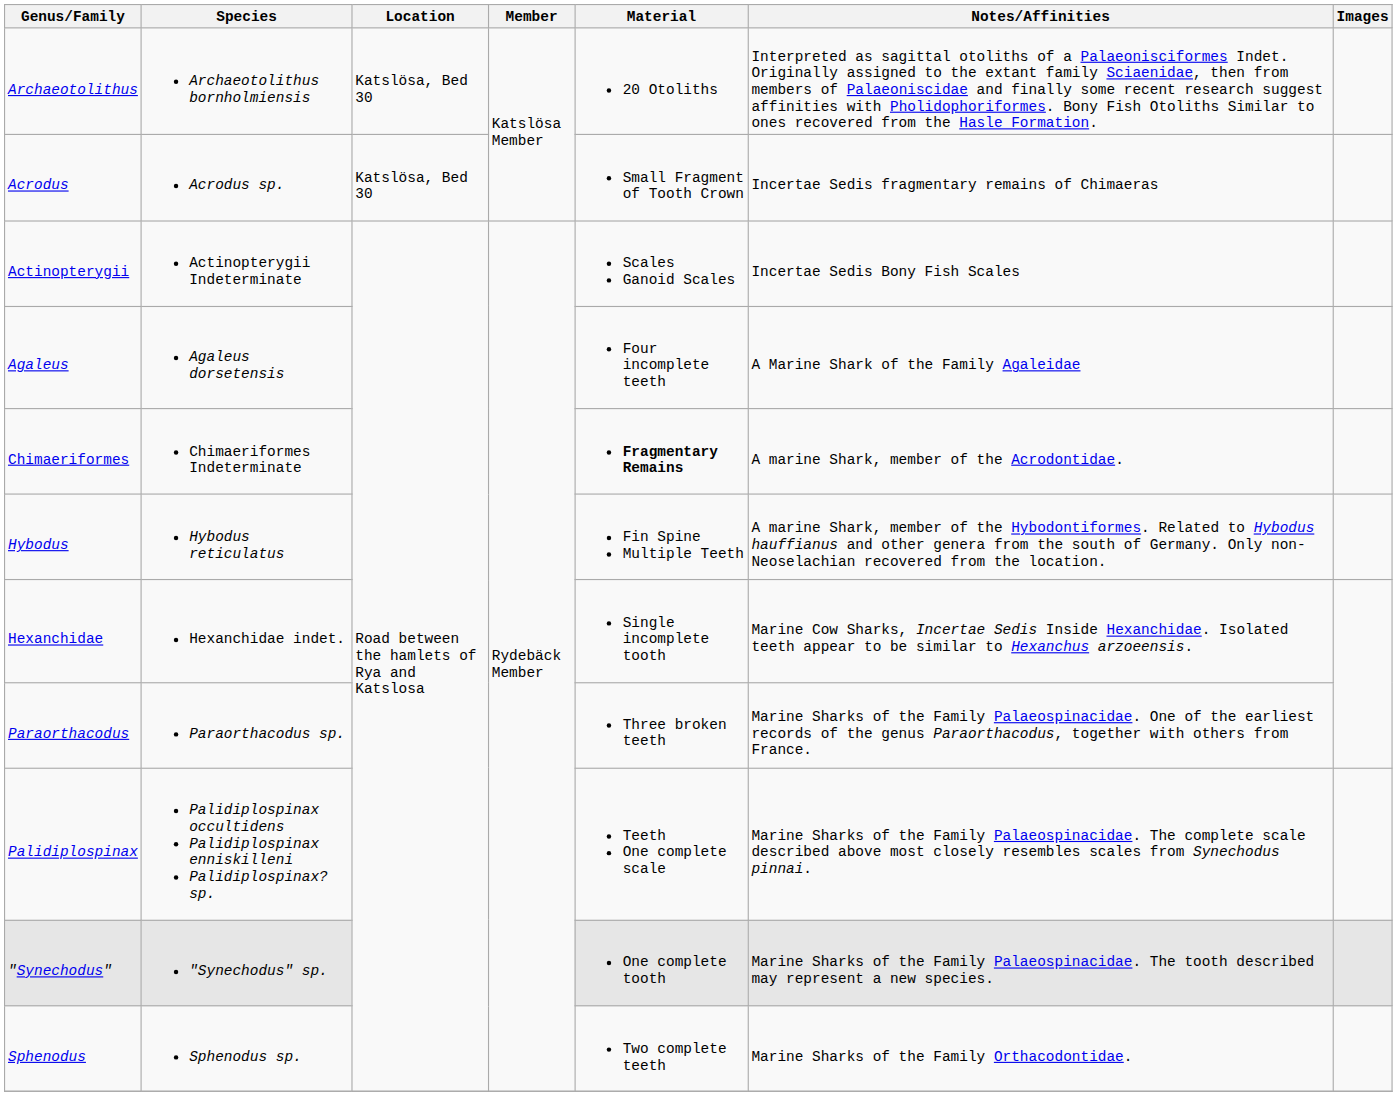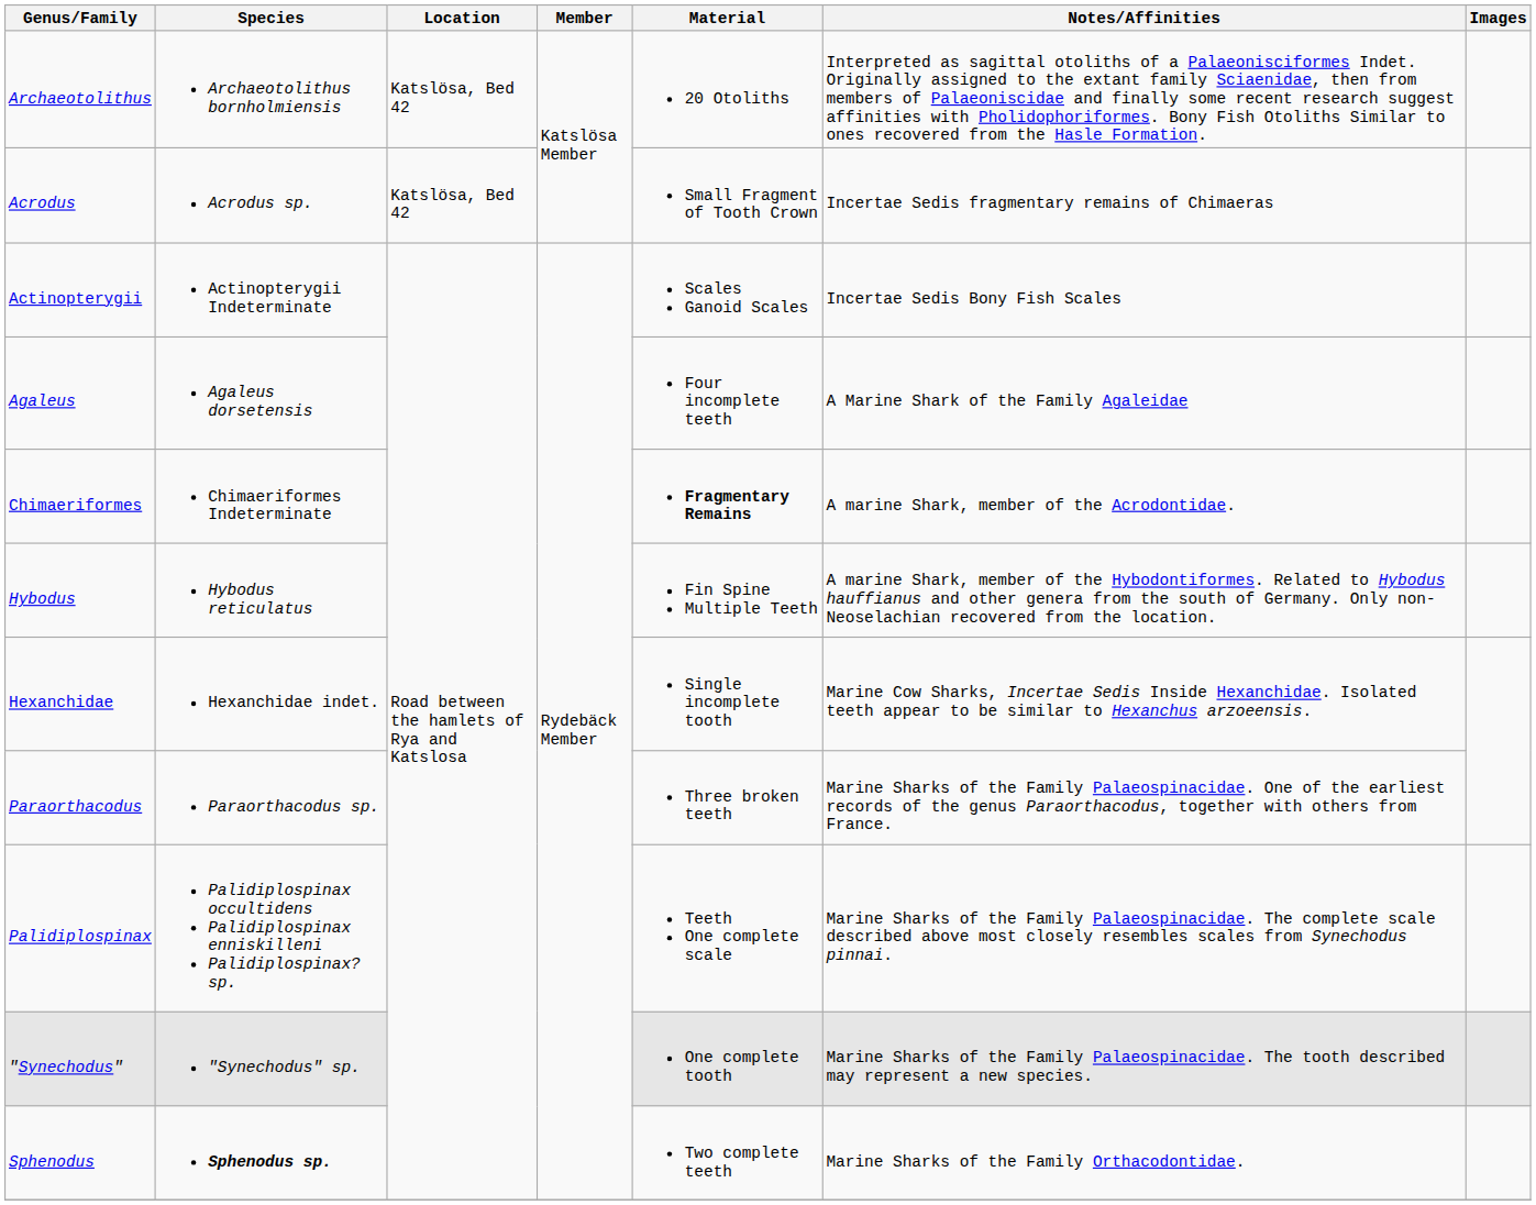Archaeotolithus | Location: Katslösa, Bed 30 -> Katslösa, Bed 42
Acrodus | Location: Katslösa, Bed 30 -> Katslösa, Bed 42
Sphenodus | Species: normal -> bold
